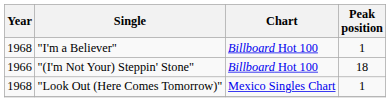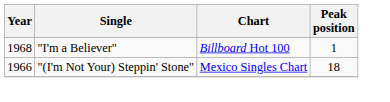"(I'm Not Your) Steppin' Stone" | Chart: Billboard Hot 100 -> Mexico Singles Chart
- row: 1968 | "Look Out (Here Comes Tomorrow)" | Mexico Singles Chart | 1
